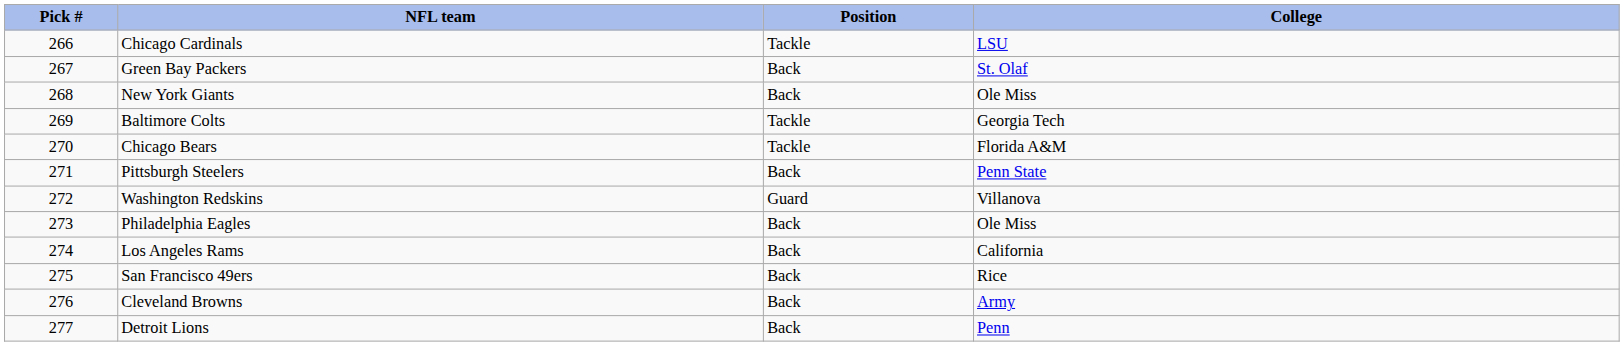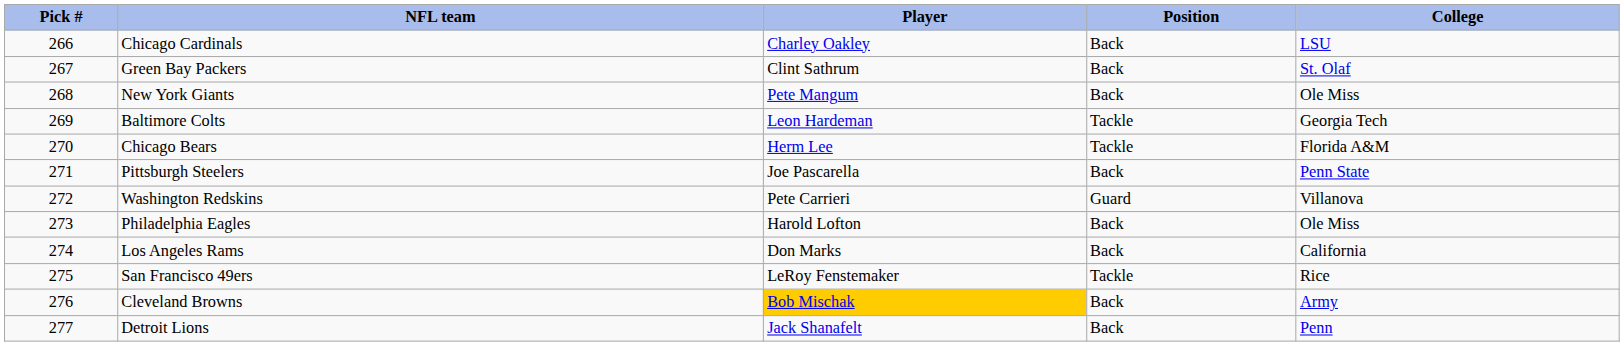+ column: Player | Charley Oakley | Clint Sathrum | Pete Mangum | Leon Hardeman | Herm Lee | Joe Pascarella | Pete Carrieri | Harold Lofton | Don Marks | LeRoy Fenstemaker | Bob Mischak | Jack Shanafelt
Chicago Cardinals | Position: Tackle -> Back
San Francisco 49ers | Position: Back -> Tackle
